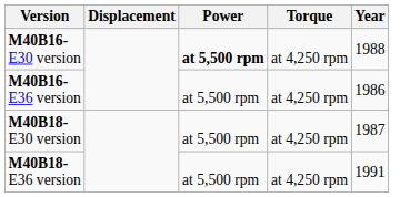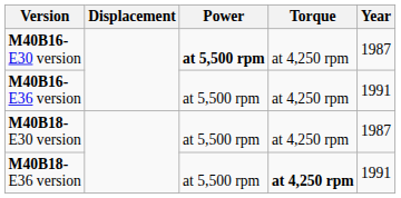M40B16- E30 version | Year: 1988 -> 1987
M40B16- E36 version | Year: 1986 -> 1991
M40B18- E36 version | Torque: normal -> bold
